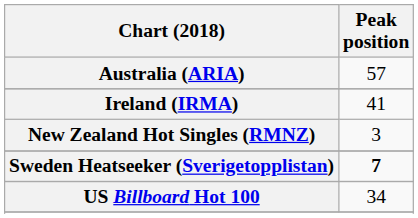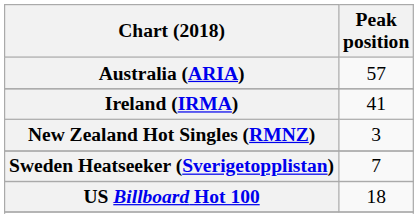Sweden Heatseeker (Sverigetopplistan) | Peak position: bold -> normal
US Billboard Hot 100 | Peak position: 34 -> 18
